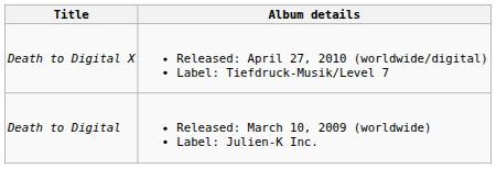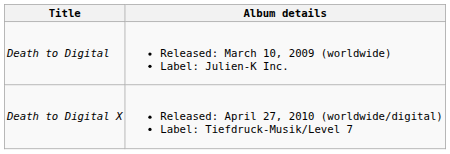rows swapped: Death to Digital <-> Death to Digital X
